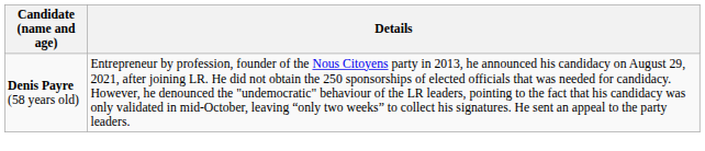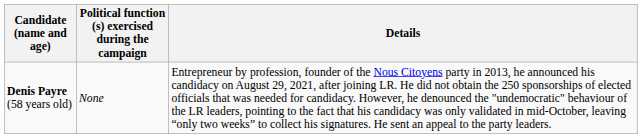+ column: Political function (s) exercised during the campaign | None
